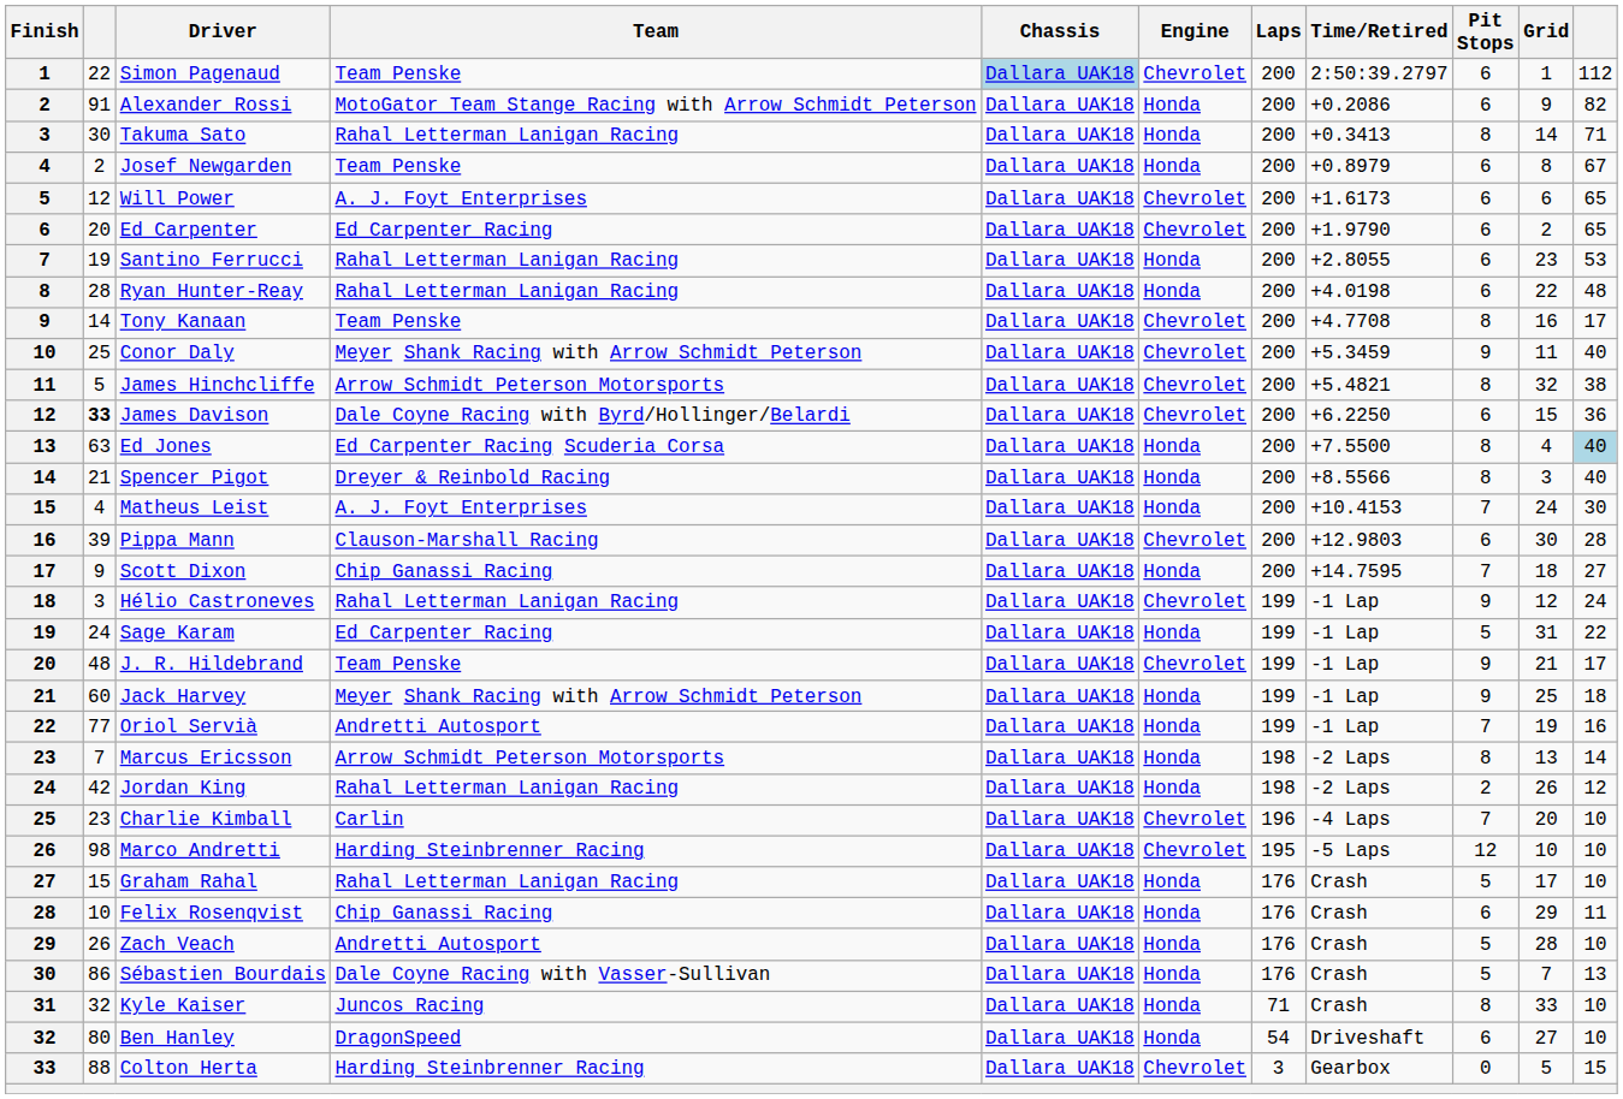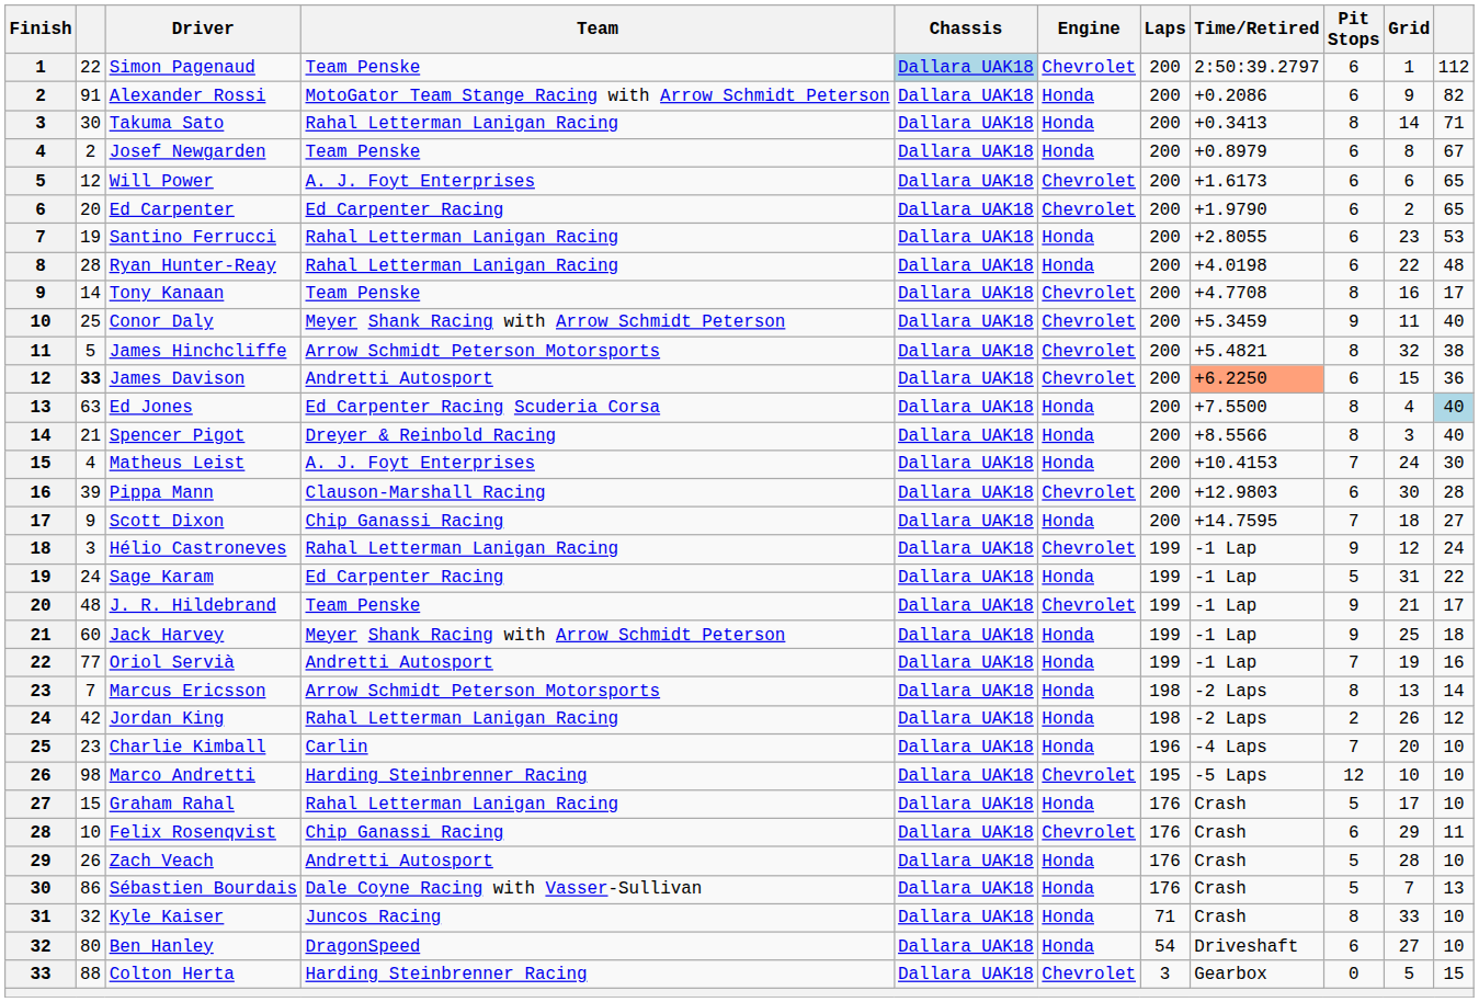James Davison | Team: Dale Coyne Racing with Byrd/Hollinger/Belardi -> Andretti Autosport
James Davison | Time/Retired: no background -> lightsalmon background
Charlie Kimball | Engine: Chevrolet -> Honda
Felix Rosenqvist | Engine: Honda -> Chevrolet
